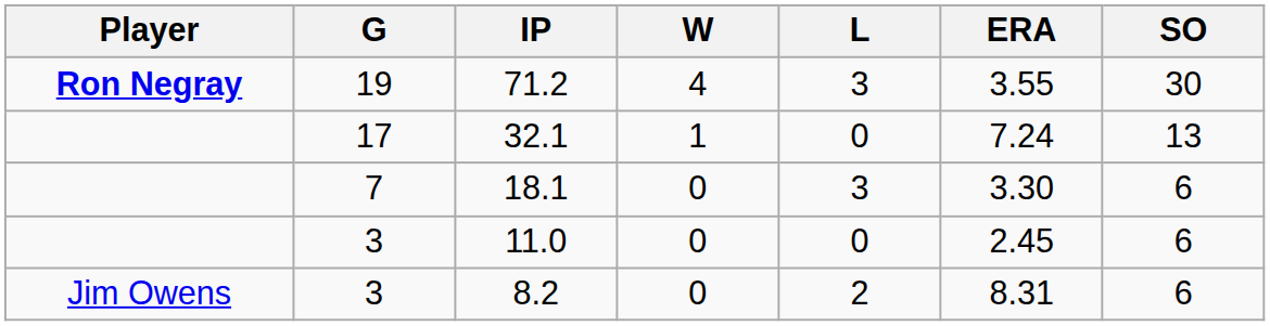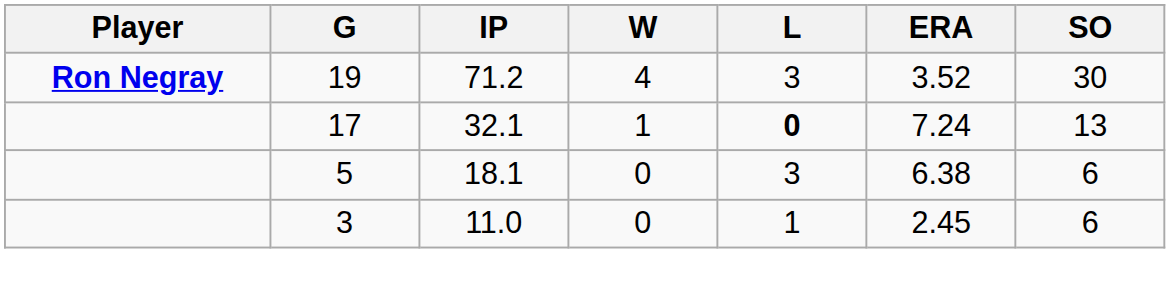71.2 | ERA: 3.55 -> 3.52
32.1 | L: normal -> bold
18.1 | G: 7 -> 5
18.1 | ERA: 3.30 -> 6.38
11.0 | L: 0 -> 1
- row: Jim Owens | 3 | 8.2 | 0 | 2 | 8.31 | 6
